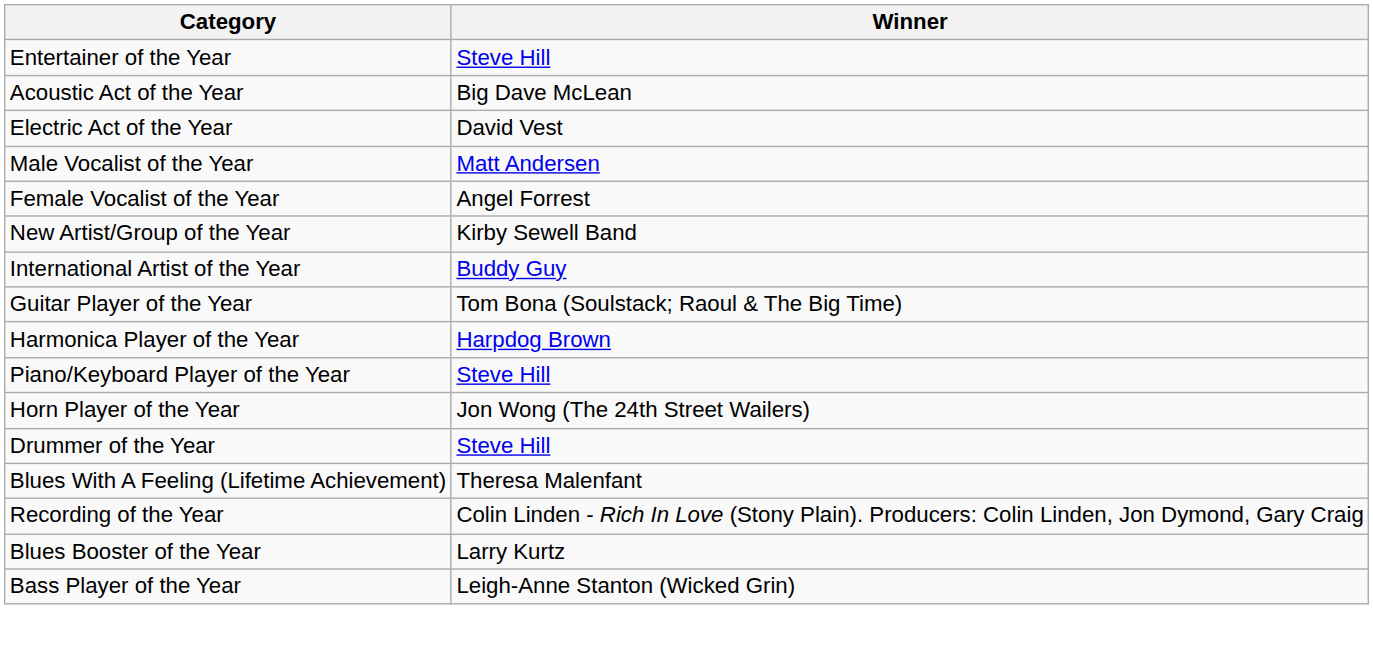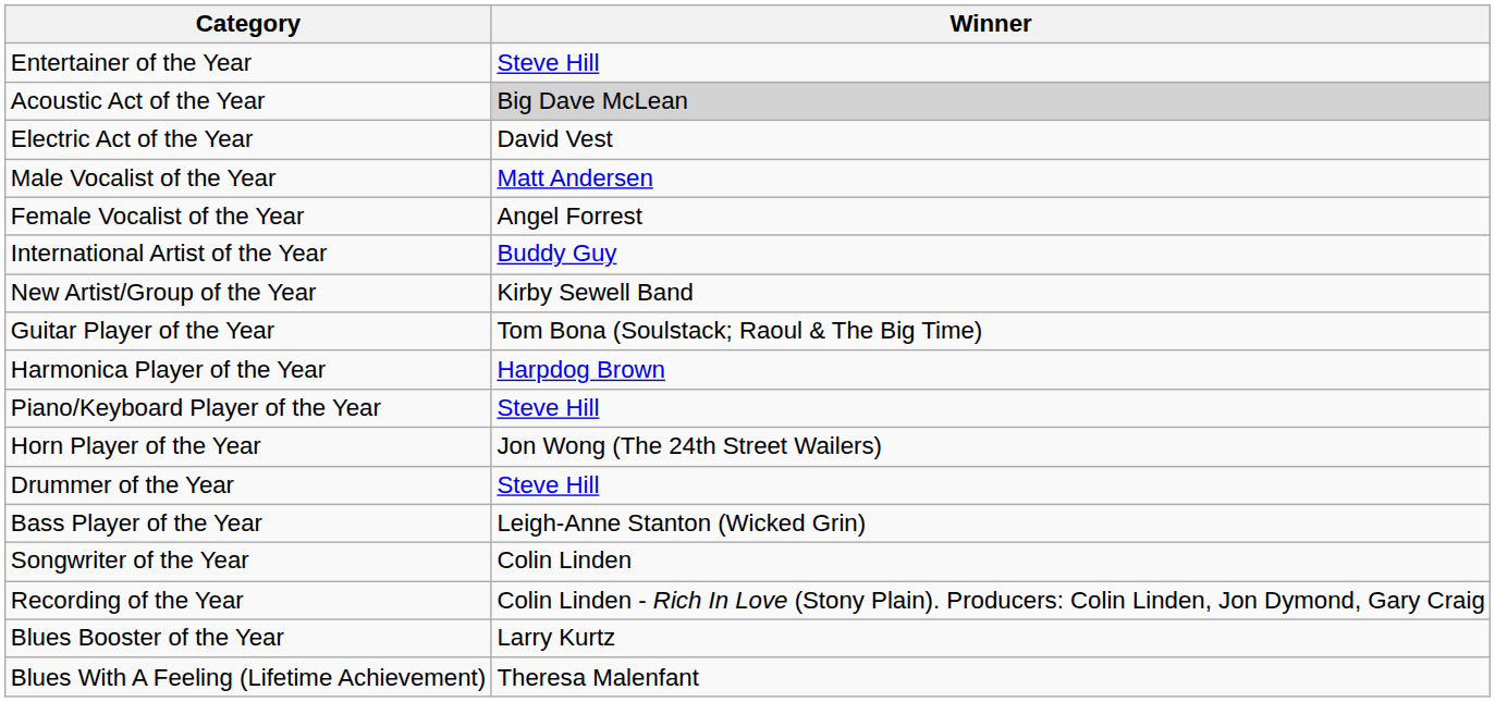Acoustic Act of the Year | Winner: no background -> lightgrey background
rows swapped: International Artist of the Year <-> New Artist/Group of the Year
rows swapped: Bass Player of the Year <-> Blues With A Feeling (Lifetime Achievement)
+ row: Songwriter of the Year | Colin Linden
